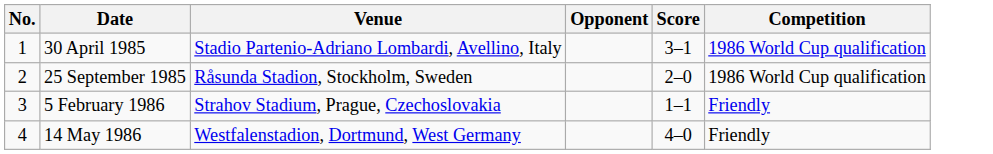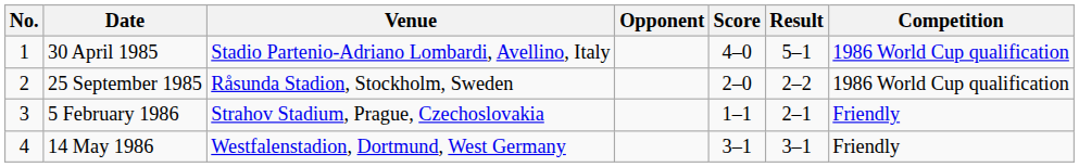+ column: Result | 5–1 | 2–2 | 2–1 | 3–1
30 April 1985 | Score: 3–1 -> 4–0
14 May 1986 | Score: 4–0 -> 3–1
